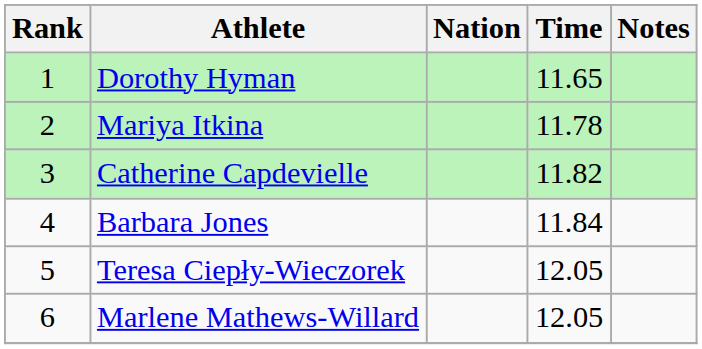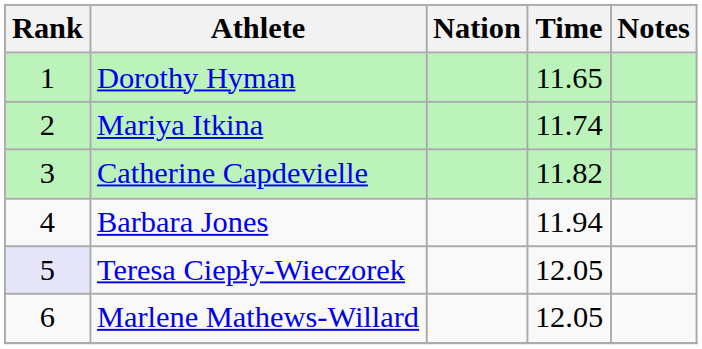Mariya Itkina | Time: 11.78 -> 11.74
Barbara Jones | Time: 11.84 -> 11.94
Teresa Ciepły-Wieczorek | Rank: no background -> lavender background
